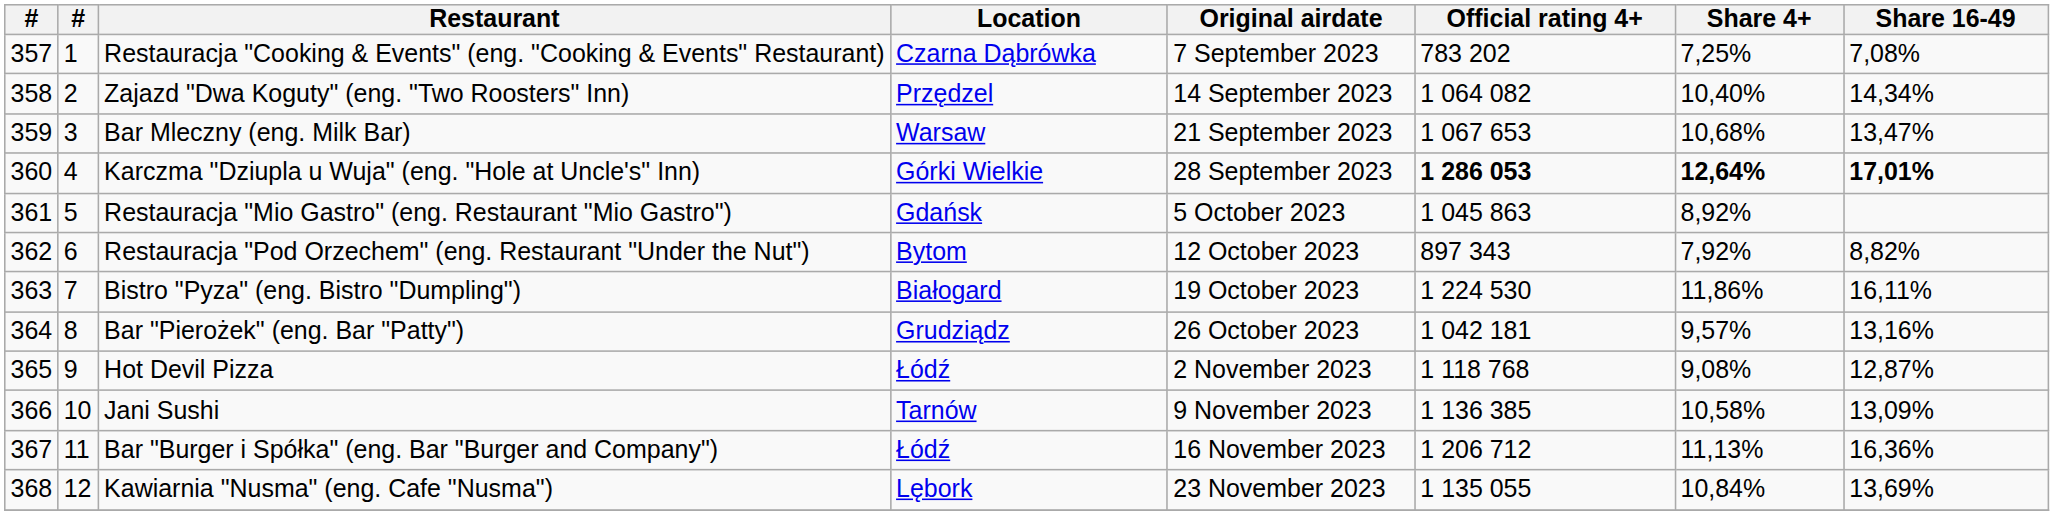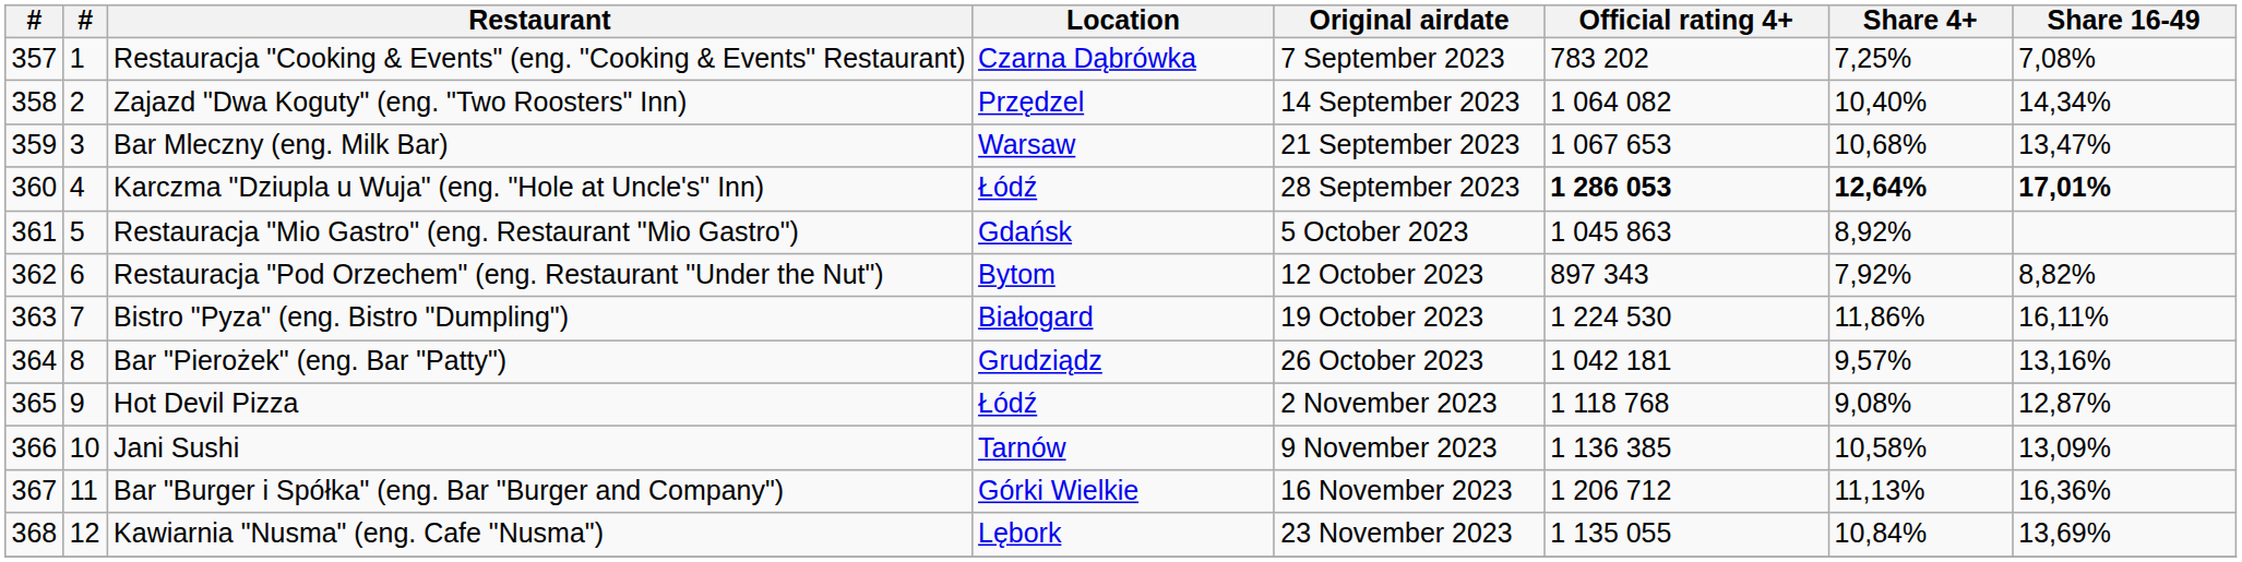Karczma "Dziupla u Wuja" (eng. "Hole at Uncle's" Inn) | Location: Górki Wielkie -> Łódź
Bar "Burger i Spółka" (eng. Bar "Burger and Company") | Location: Łódź -> Górki Wielkie
